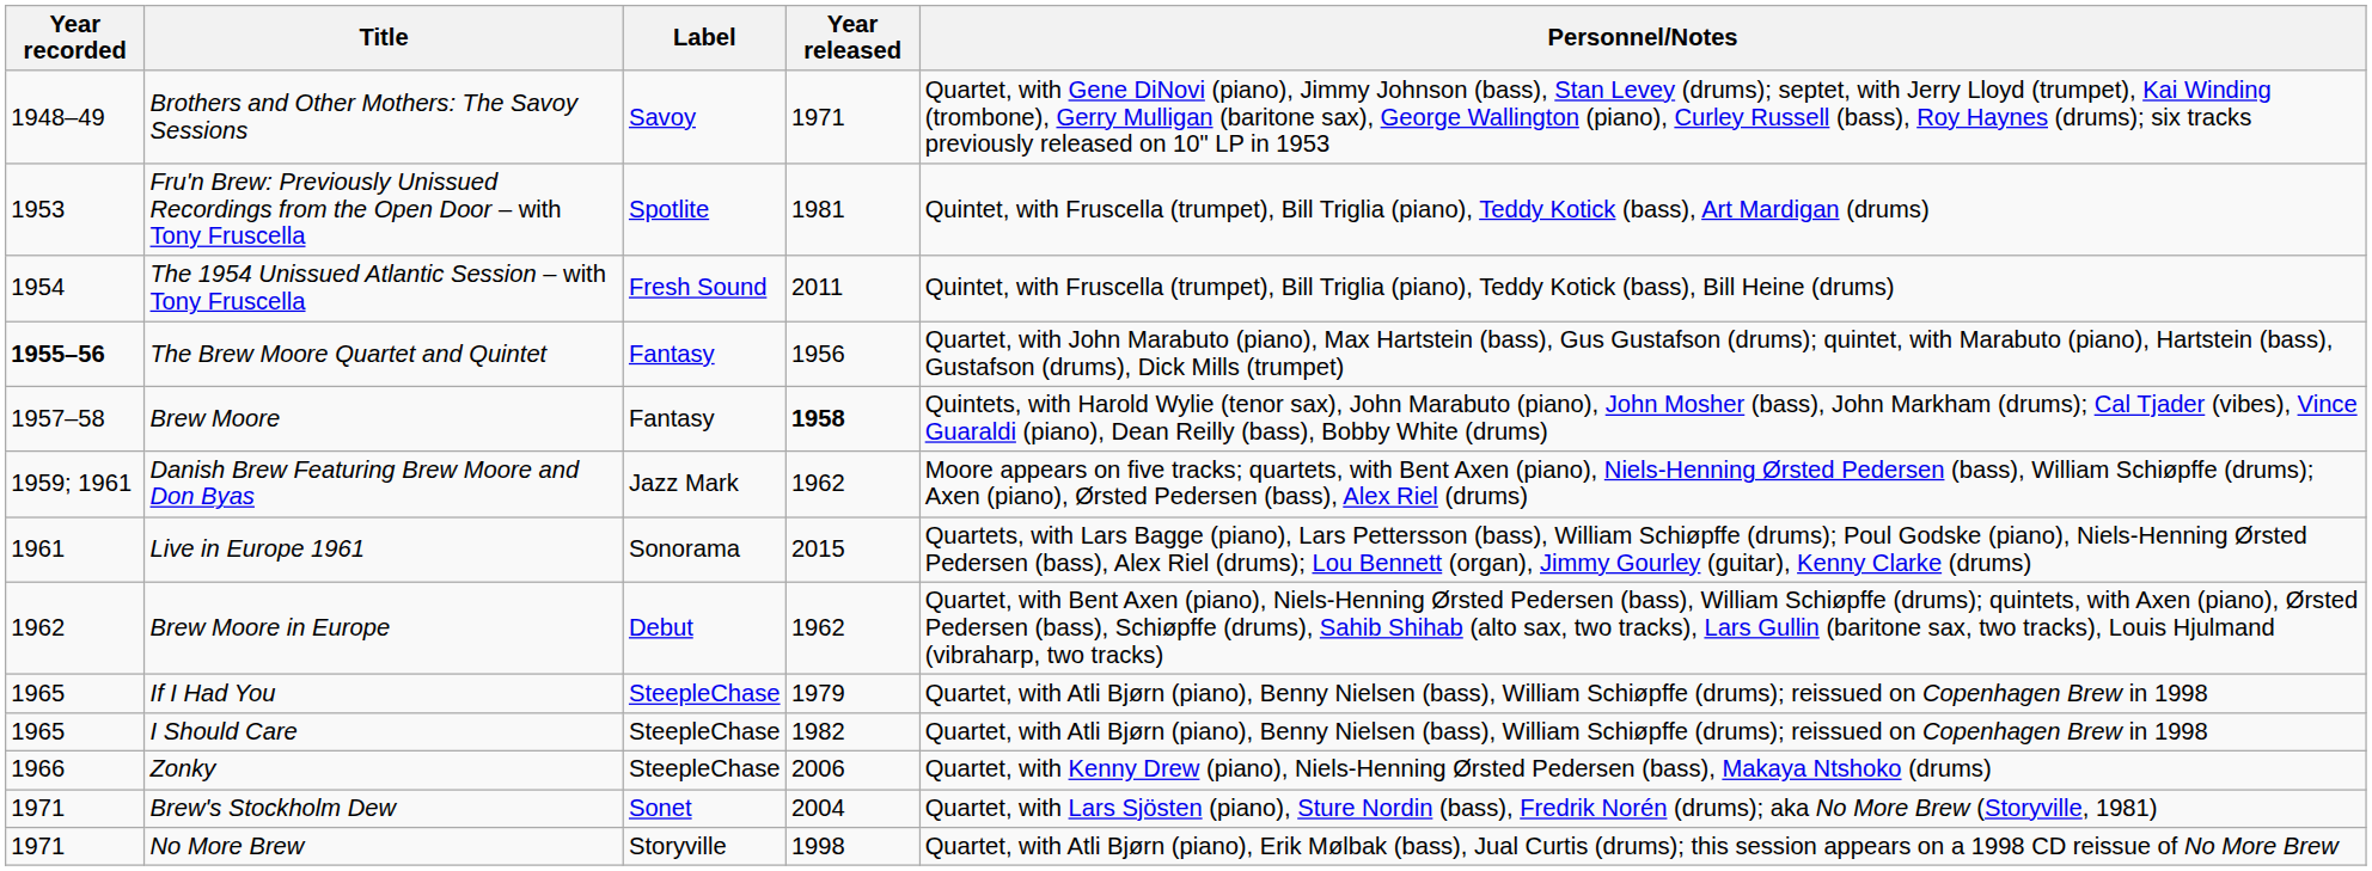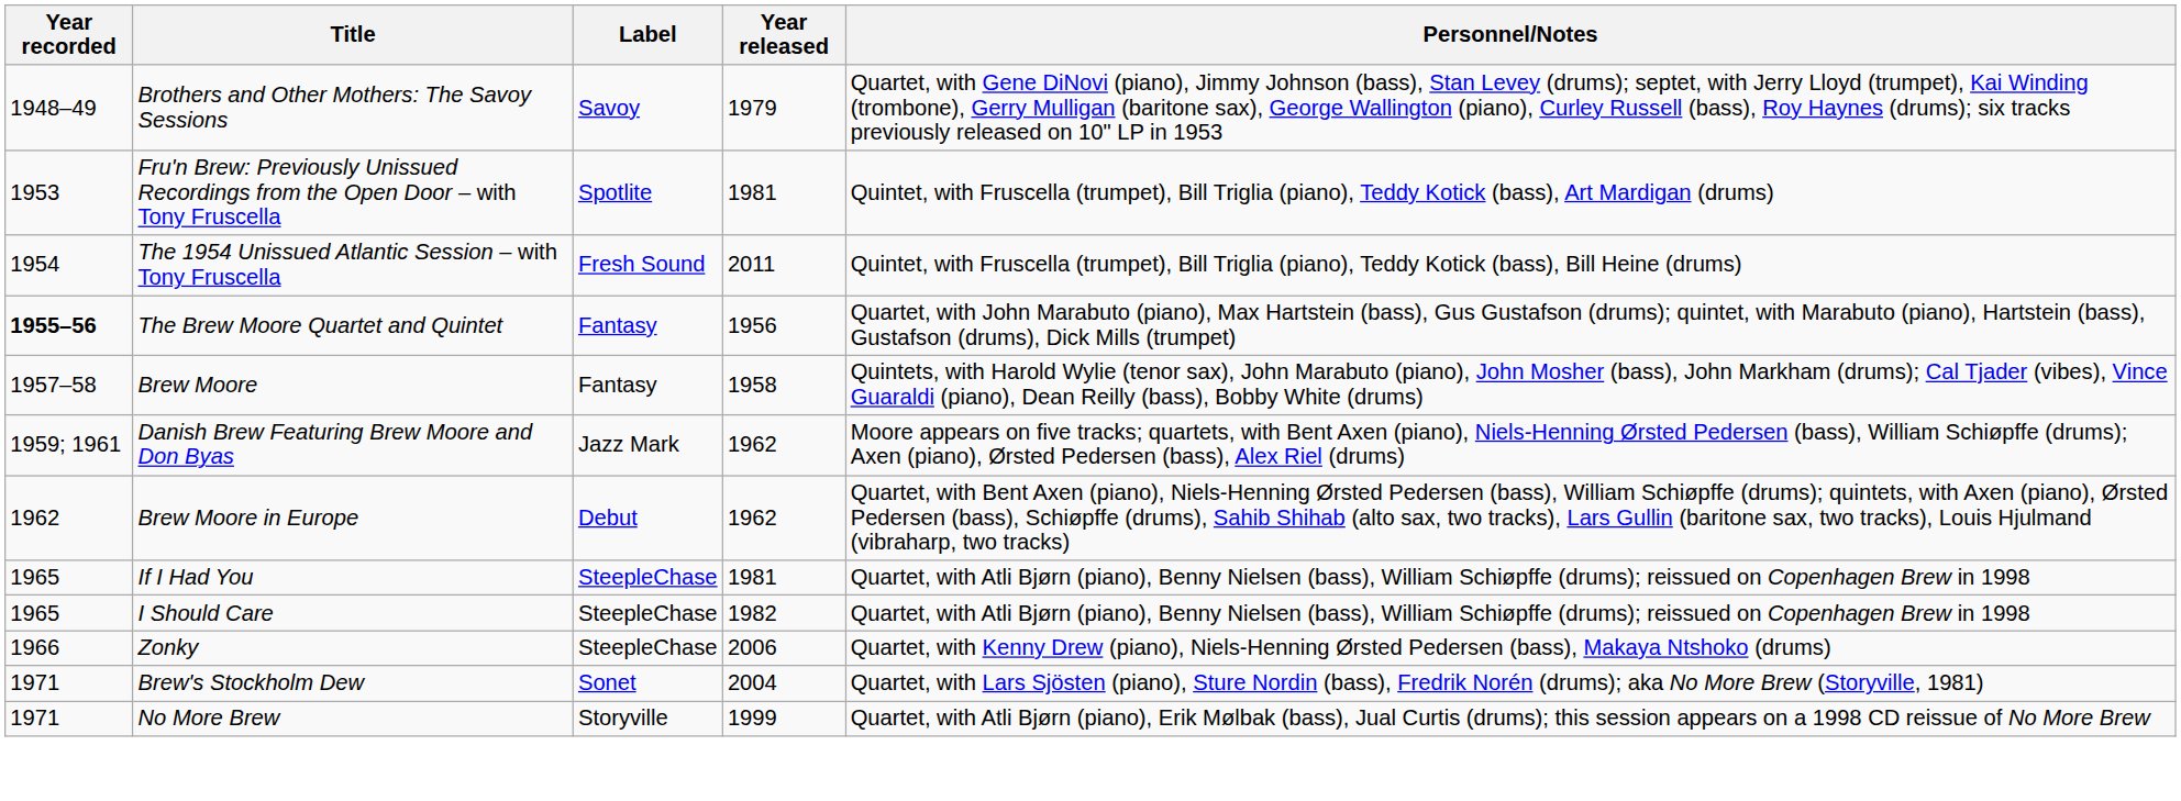Brothers and Other Mothers: The Savoy Sessions | Year released: 1971 -> 1979
Brew Moore | Year released: bold -> normal
- row: 1961 | Live in Europe 1961 | Sonorama | 2015 | Quartets, with Lars Bagge (piano), Lars Pettersson (bass), William Schiøpffe (drums); Poul Godske (piano), Niels-Henning Ørsted Pedersen (bass), Alex Riel (drums); Lou Bennett (organ), Jimmy Gourley (guitar), Kenny Clarke (drums)
If I Had You | Year released: 1979 -> 1981
No More Brew | Year released: 1998 -> 1999
